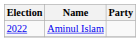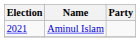Aminul Islam | Election: 2022 -> 2021
